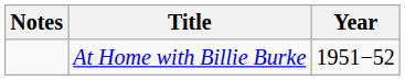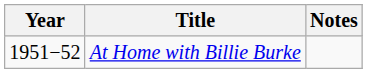columns swapped: Year <-> Notes
